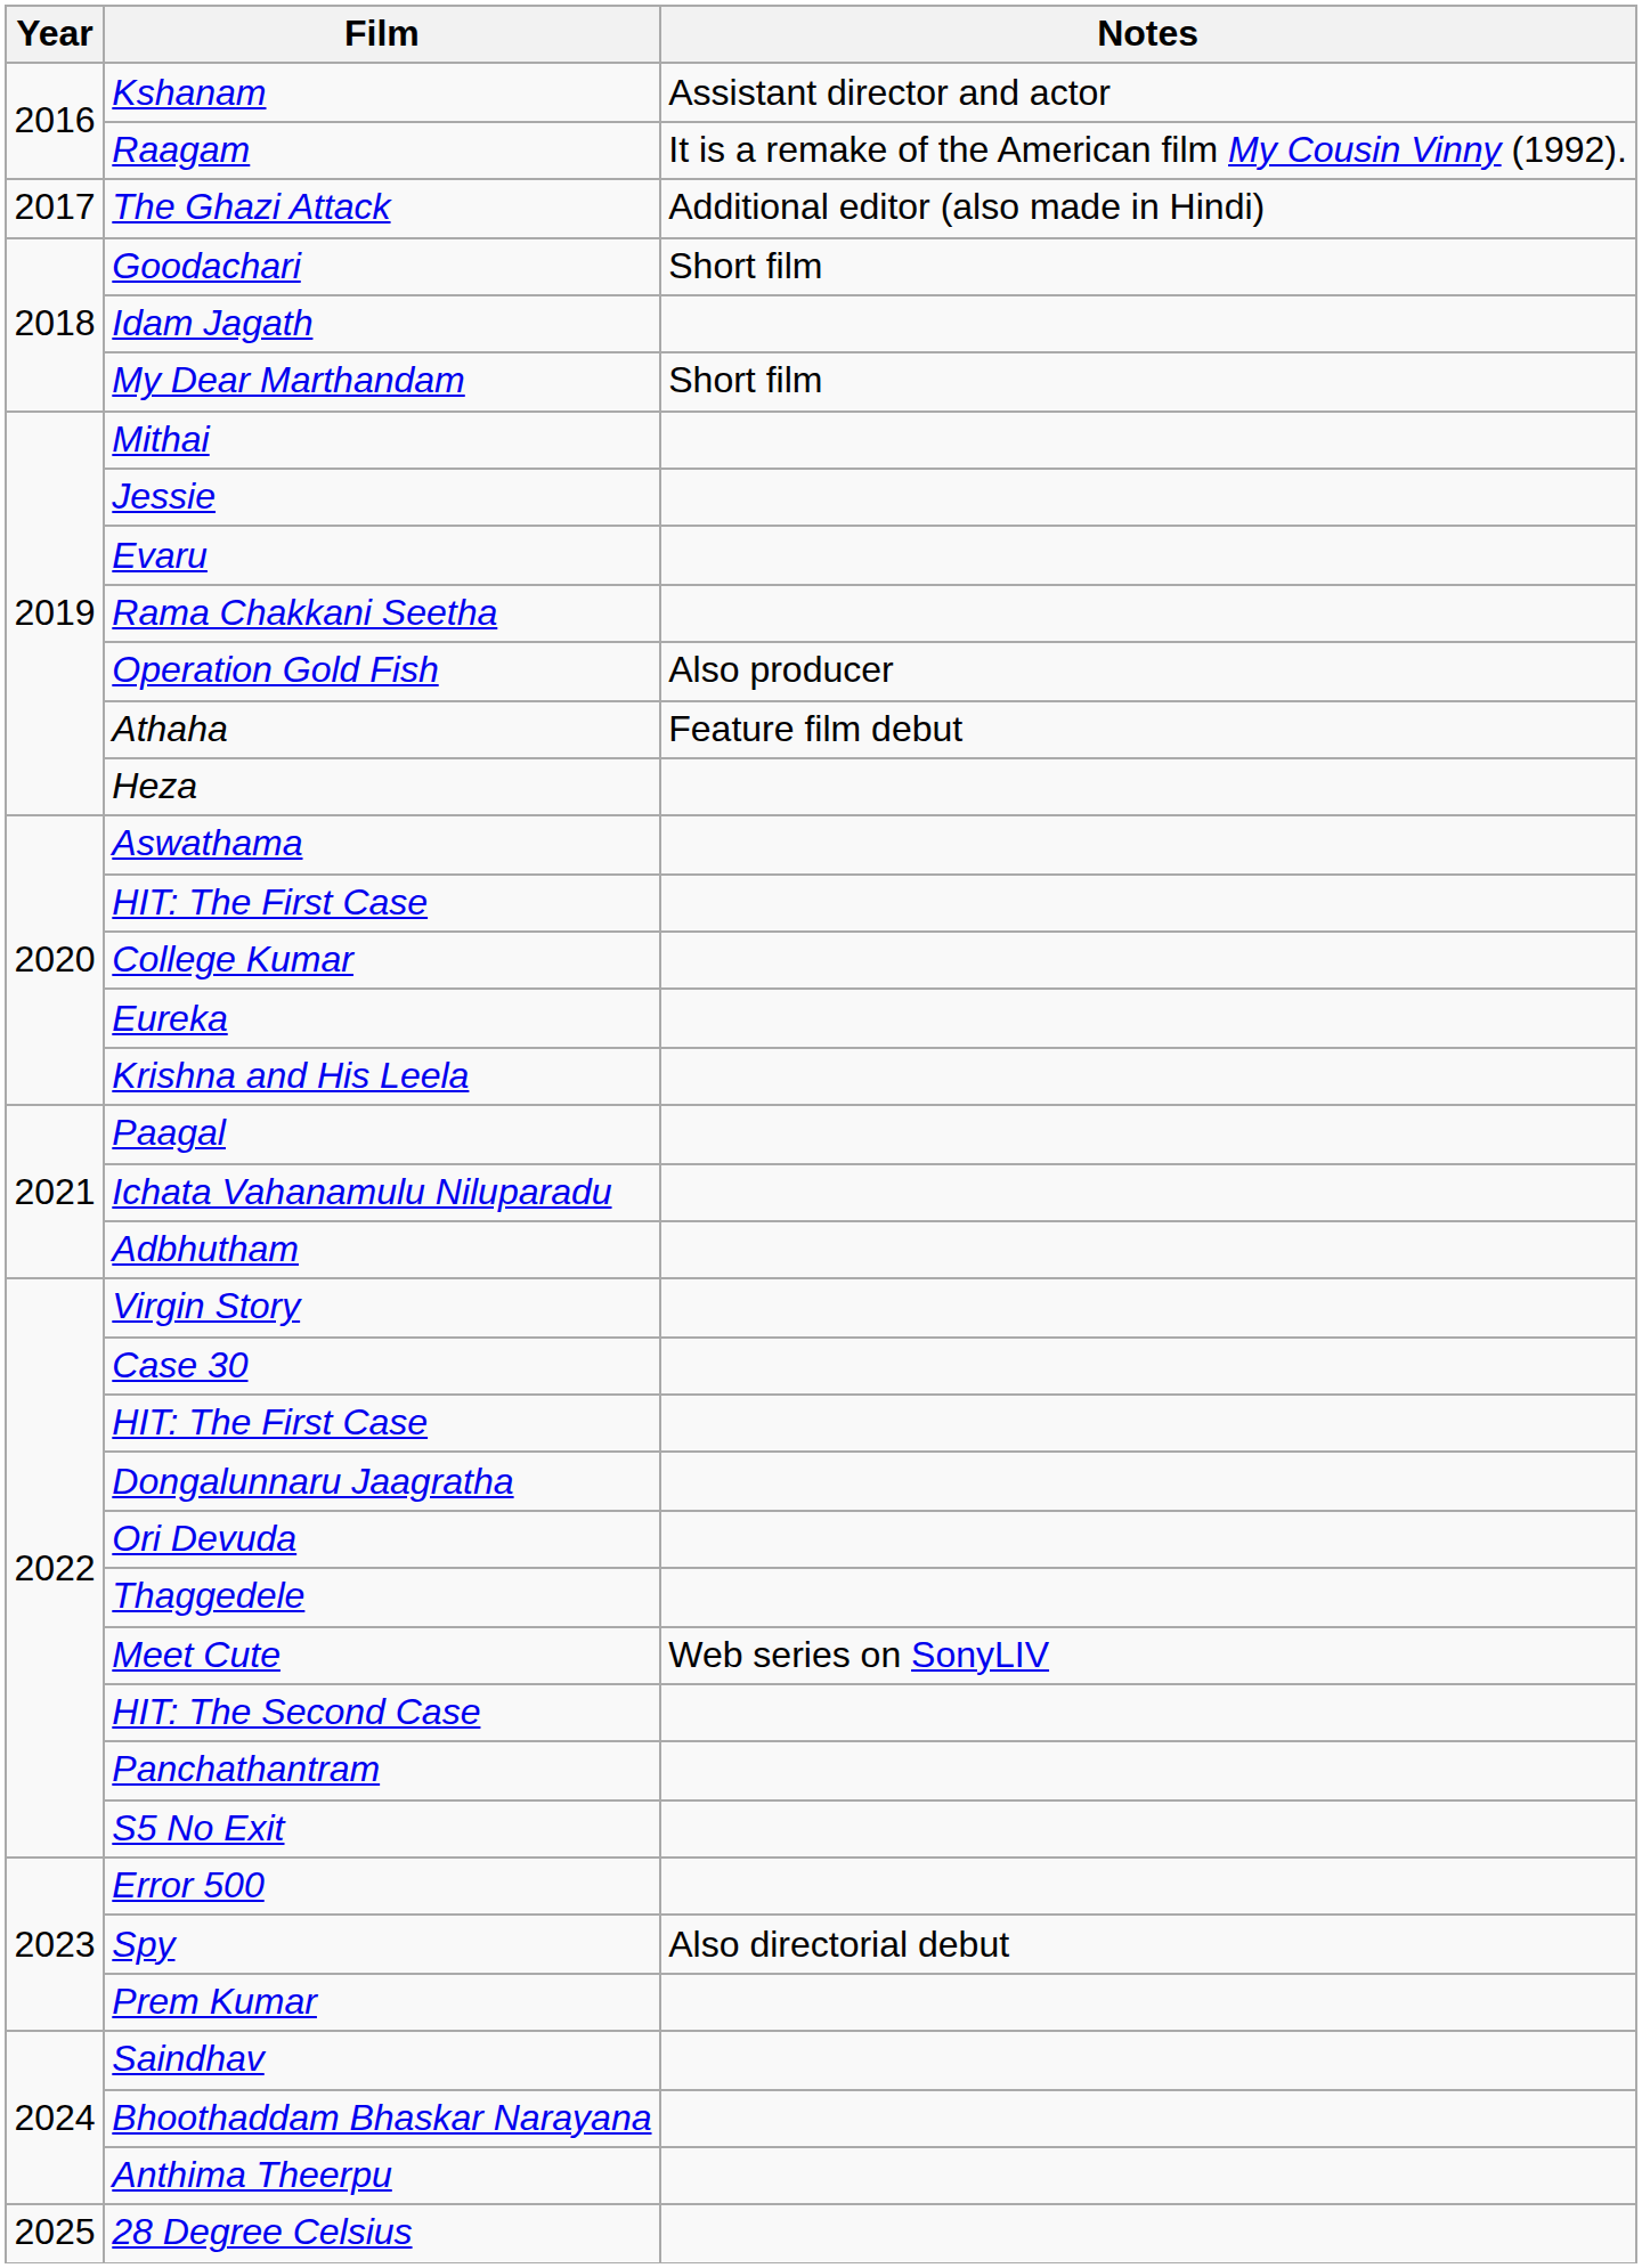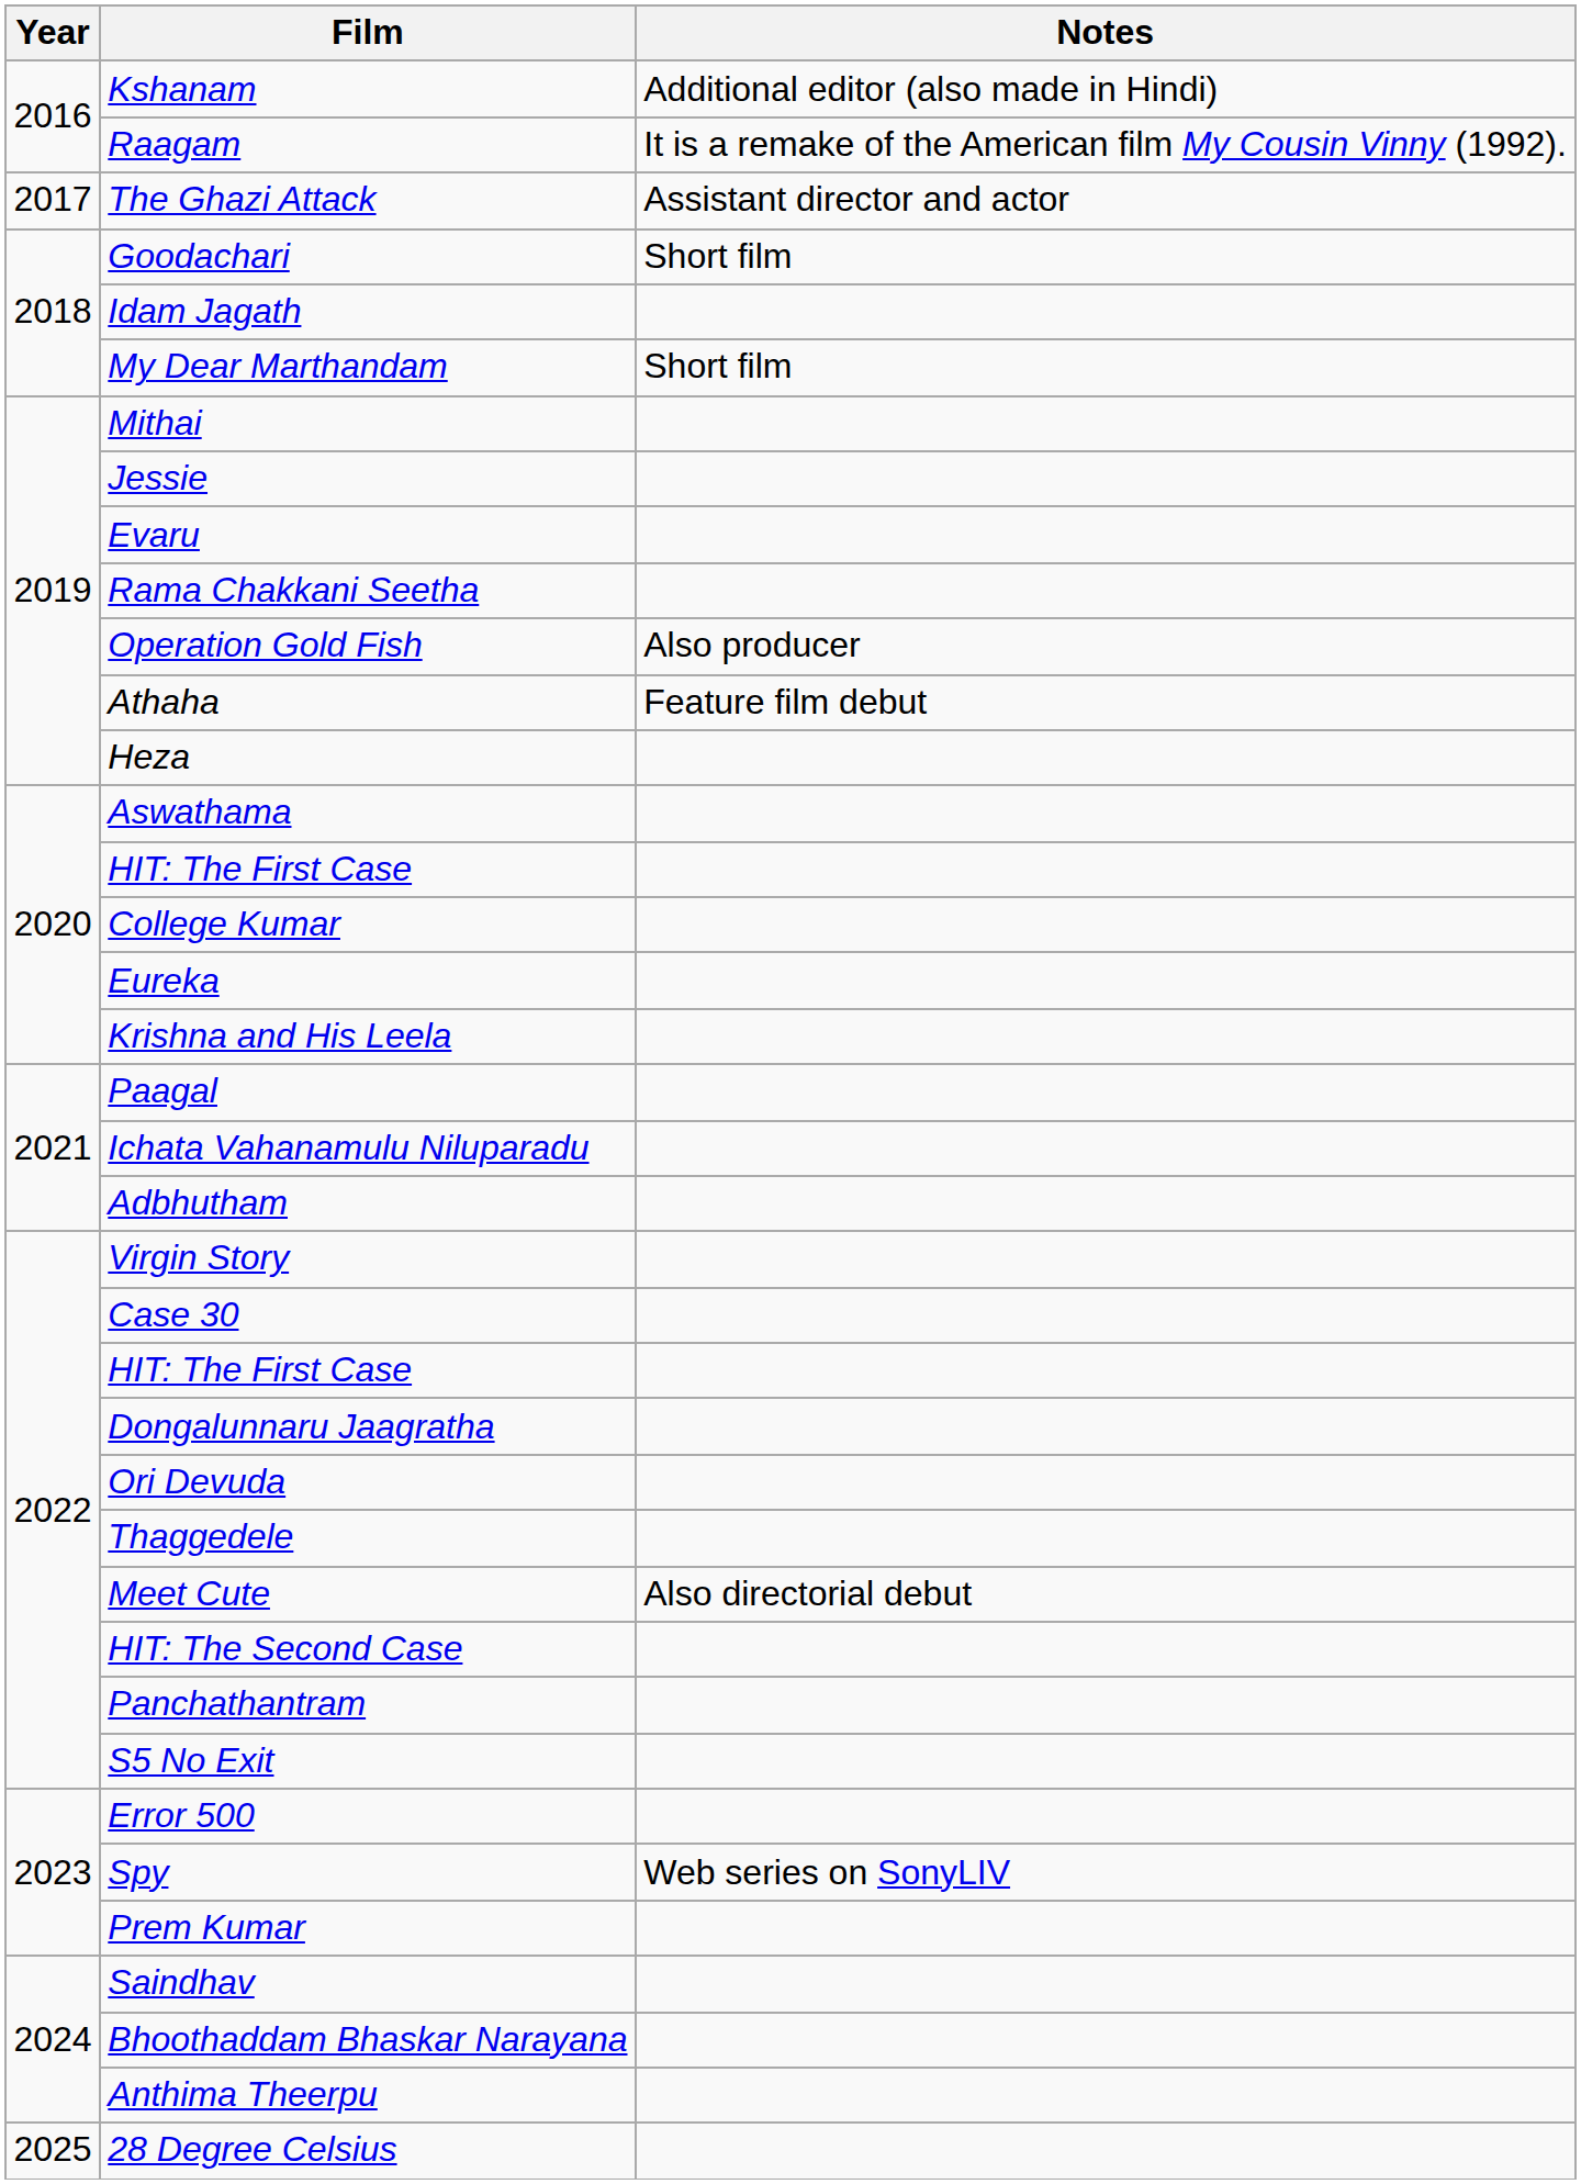Kshanam | Notes: Assistant director and actor -> Additional editor (also made in Hindi)
The Ghazi Attack | Notes: Additional editor (also made in Hindi) -> Assistant director and actor
Meet Cute | Notes: Web series on SonyLIV -> Also directorial debut
Spy | Notes: Also directorial debut -> Web series on SonyLIV
